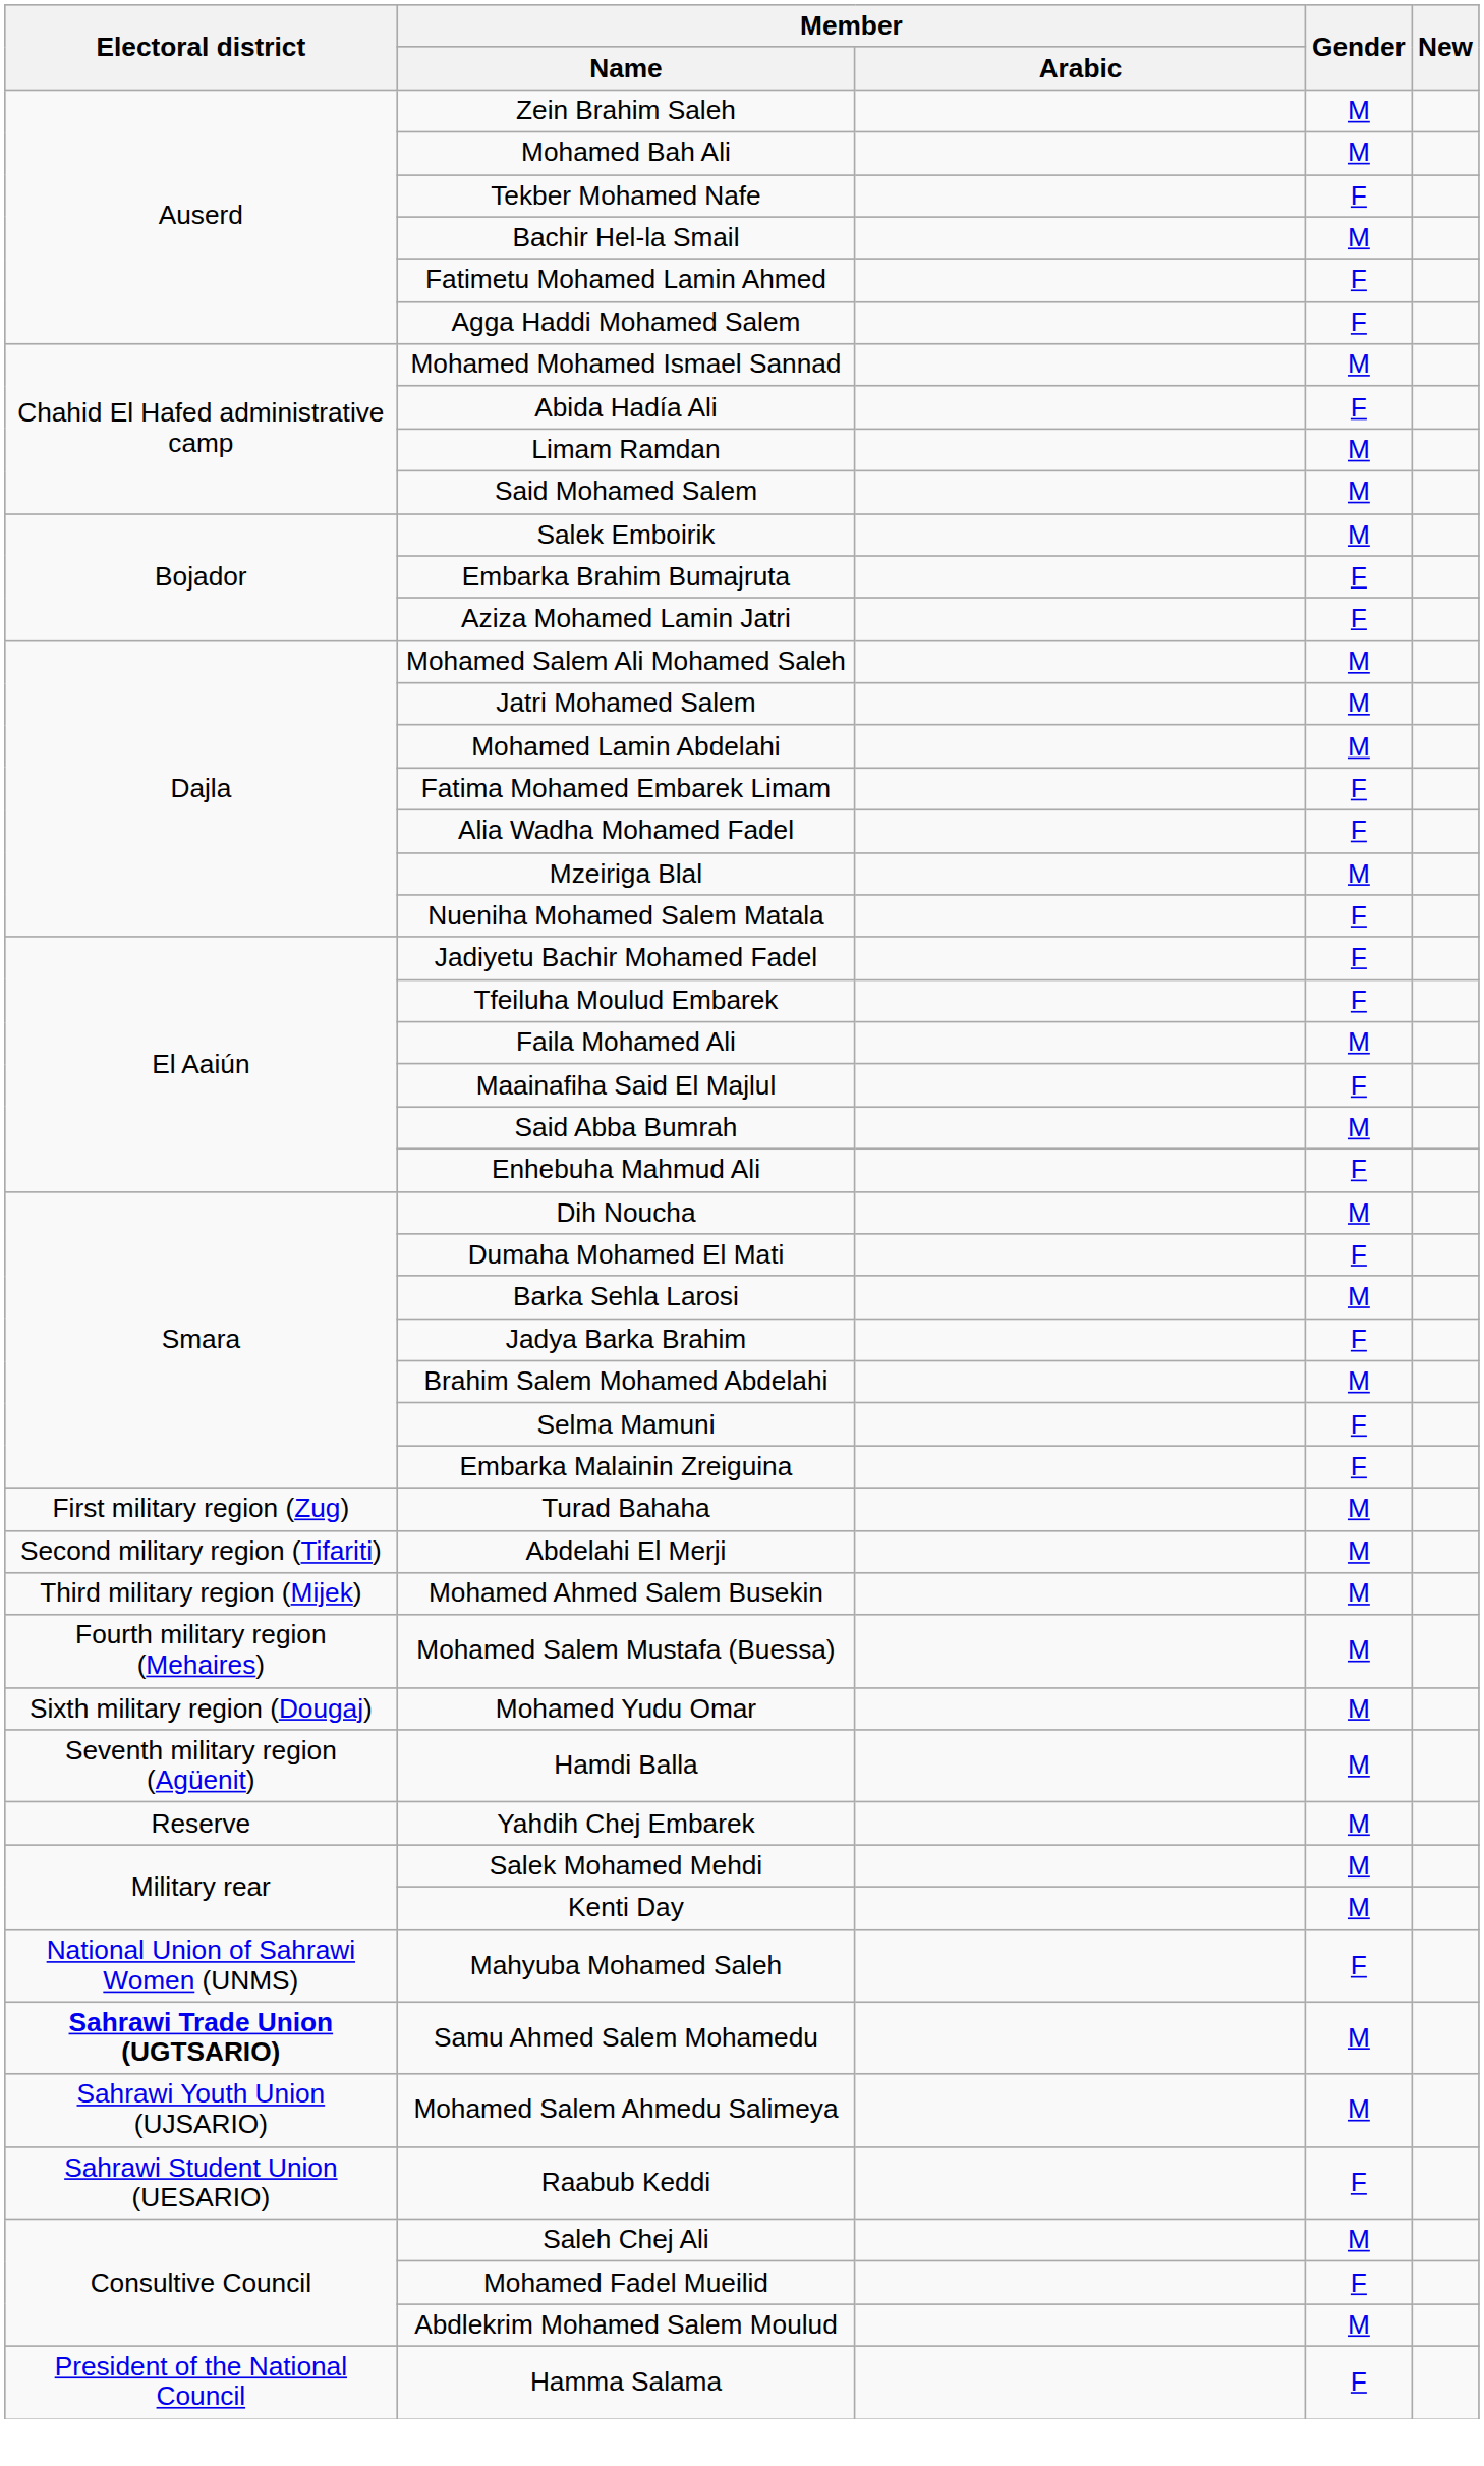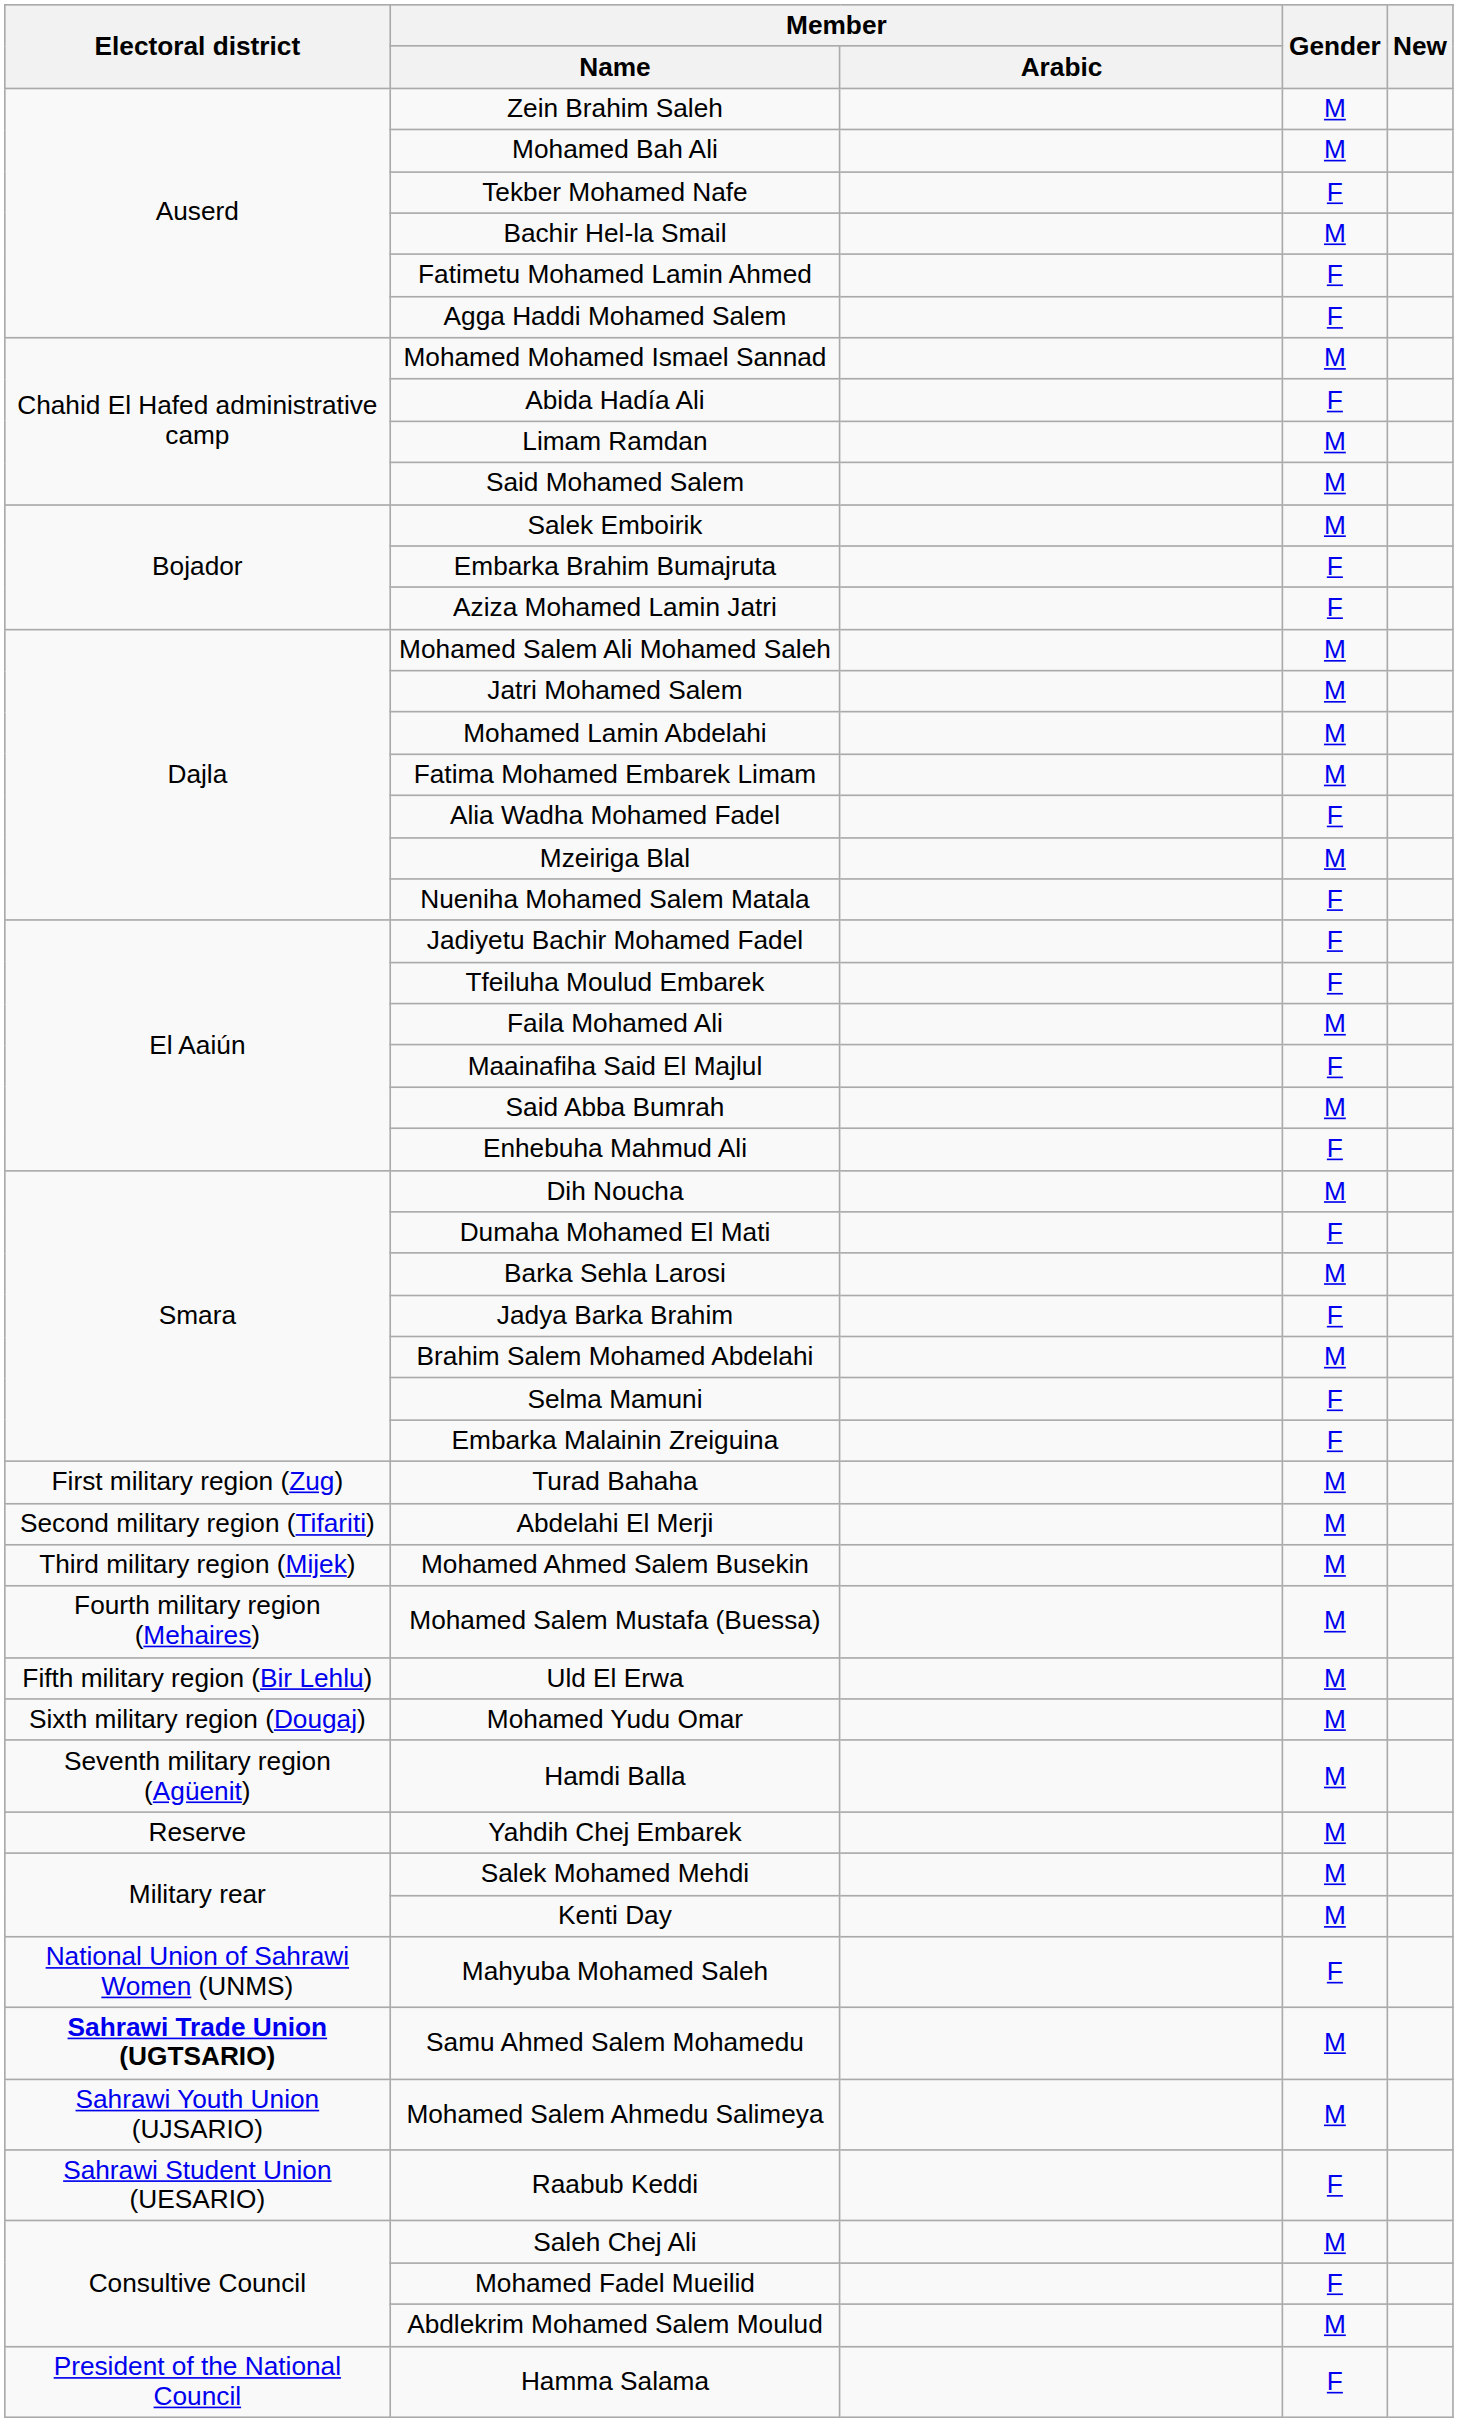Fatima Mohamed Embarek Limam | Gender: F -> M
+ row: Fifth military region (Bir Lehlu) | Uld El Erwa | M
